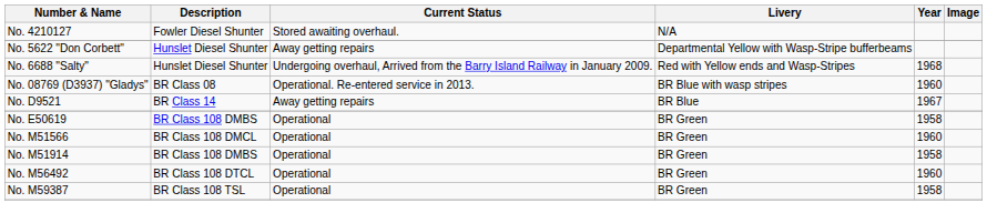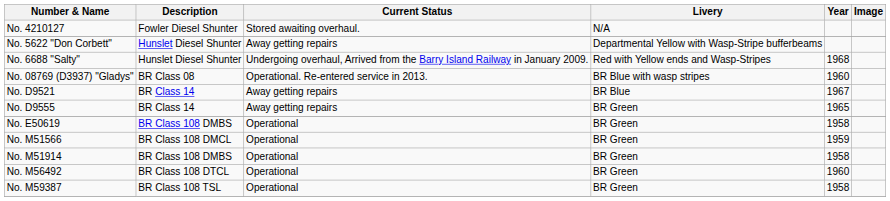+ row: No. D9555 | BR Class 14 | Away getting repairs | BR Green | 1965
No. M51566 | Year: 1960 -> 1959
